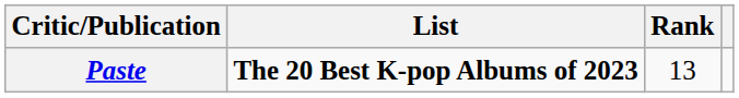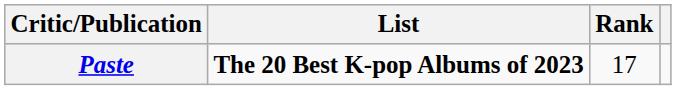Paste | Rank: 13 -> 17
